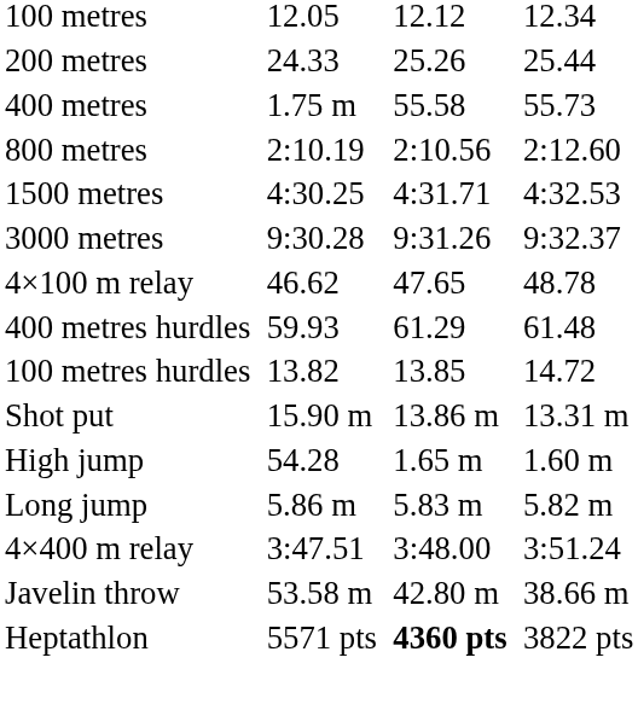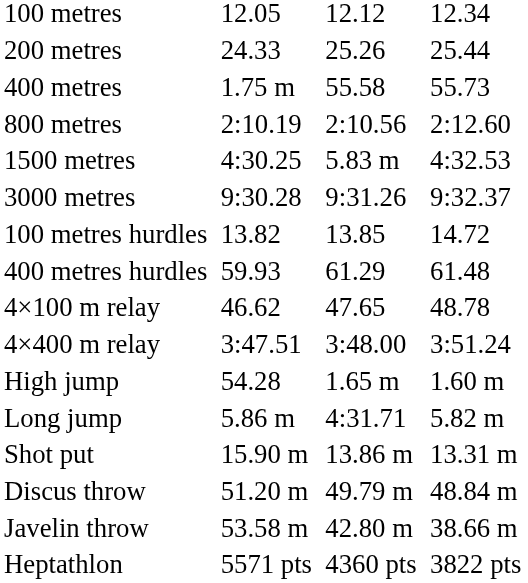1500 metres | column 5: 4:31.71 -> 5.83 m
rows swapped: 100 metres hurdles <-> 4×100 m relay
rows swapped: 4×400 m relay <-> Shot put
Long jump | column 5: 5.83 m -> 4:31.71
+ row: Discus throw | 51.20 m | 49.79 m | 48.84 m
Heptathlon | column 5: bold -> normal
